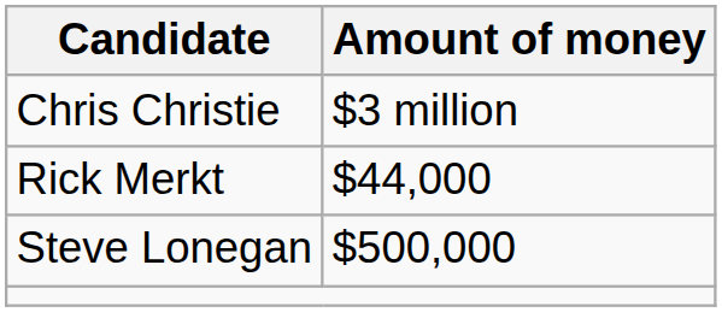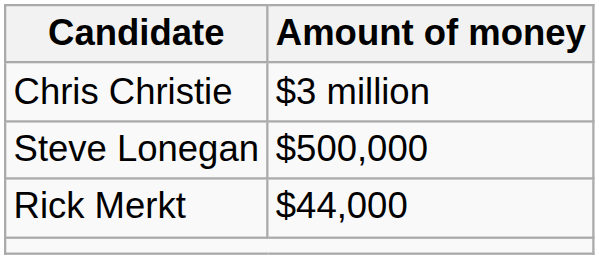rows swapped: Steve Lonegan <-> Rick Merkt
